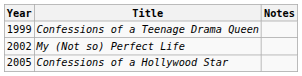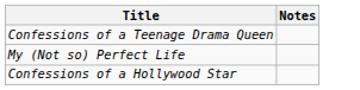- column: Year | 1999 | 2002 | 2005
